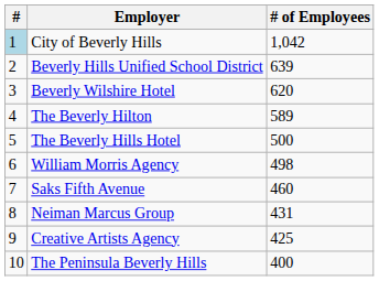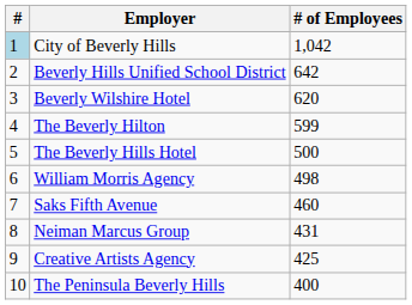Beverly Hills Unified School District | # of Employees: 639 -> 642
The Beverly Hilton | # of Employees: 589 -> 599
